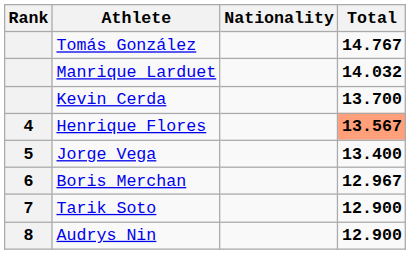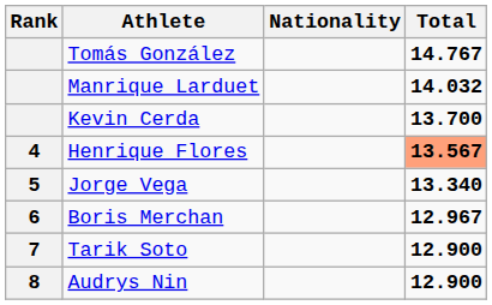Jorge Vega | Total: 13.400 -> 13.340
